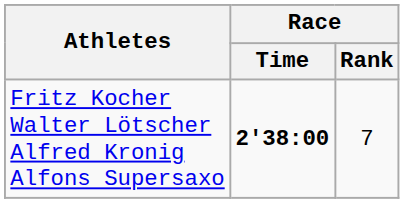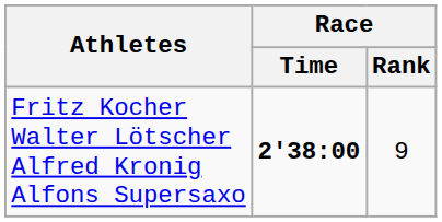Fritz Kocher Walter Lötscher Alfred Kronig Alfons Supersaxo | Race / Rank: 7 -> 9
